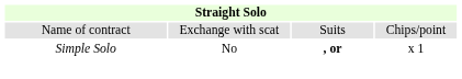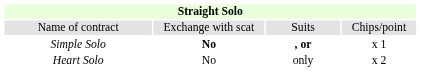Simple Solo | column 2: normal -> bold
+ row: Heart Solo | No | only | x 2
